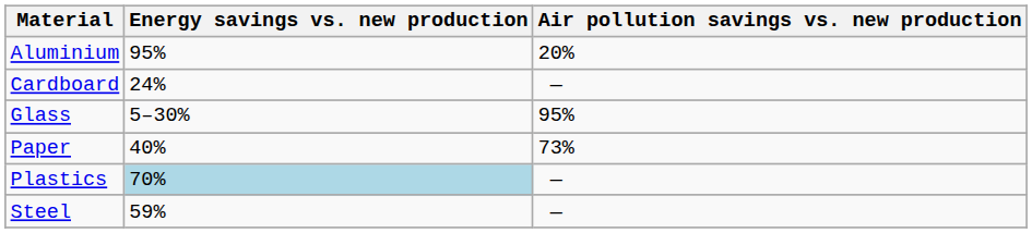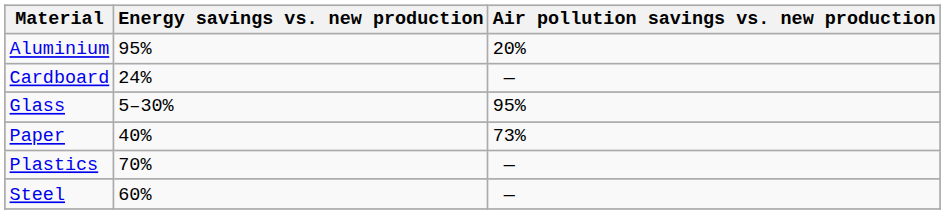Plastics | Energy savings vs. new production: lightblue background -> no background
Steel | Energy savings vs. new production: 59% -> 60%
